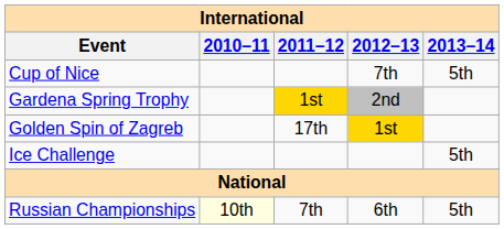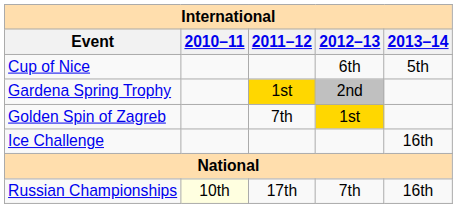Cup of Nice | 2012–13: 7th -> 6th
Golden Spin of Zagreb | 2011–12: 17th -> 7th
Ice Challenge | 2013–14: 5th -> 16th
Russian Championships | 2011–12: 7th -> 17th
Russian Championships | 2012–13: 6th -> 7th
Russian Championships | 2013–14: 5th -> 16th
